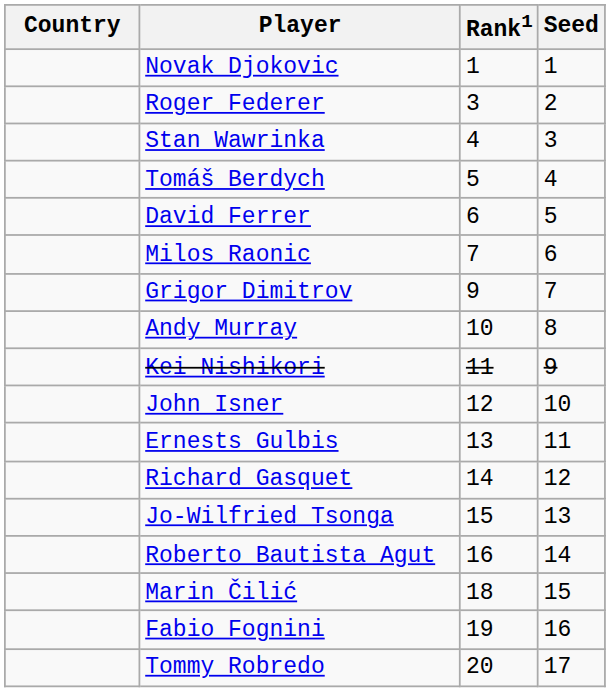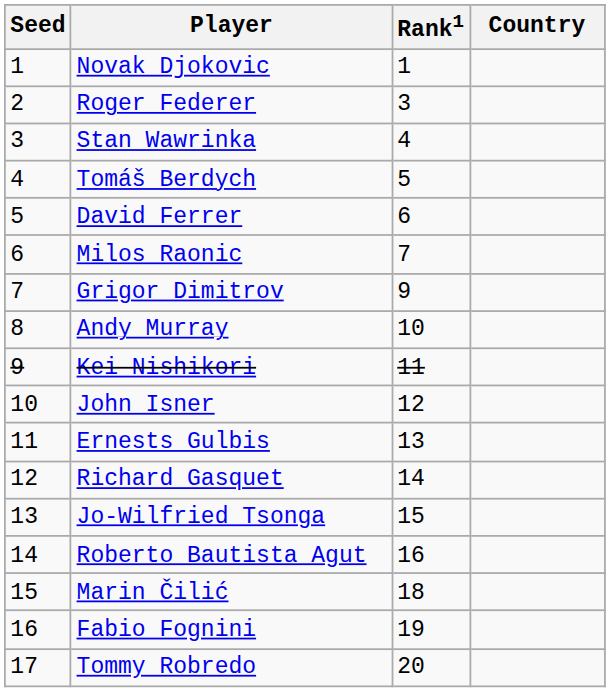columns swapped: Country <-> Seed
